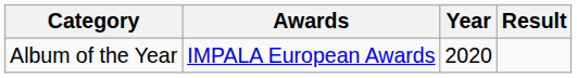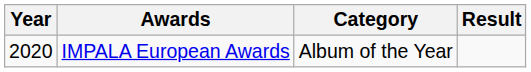columns swapped: Year <-> Category
